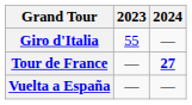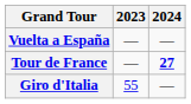rows swapped: Giro d'Italia <-> Vuelta a España
